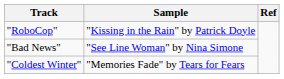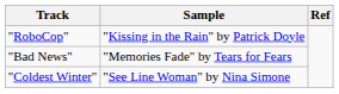"Bad News" | Sample: "See Line Woman" by Nina Simone -> "Memories Fade" by Tears for Fears
"Coldest Winter" | Sample: "Memories Fade" by Tears for Fears -> "See Line Woman" by Nina Simone
